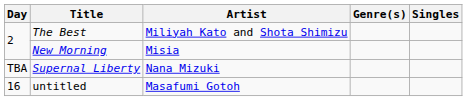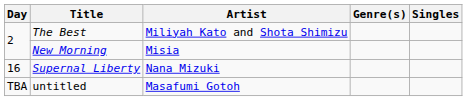Supernal Liberty | Day: TBA -> 16
untitled | Day: 16 -> TBA
